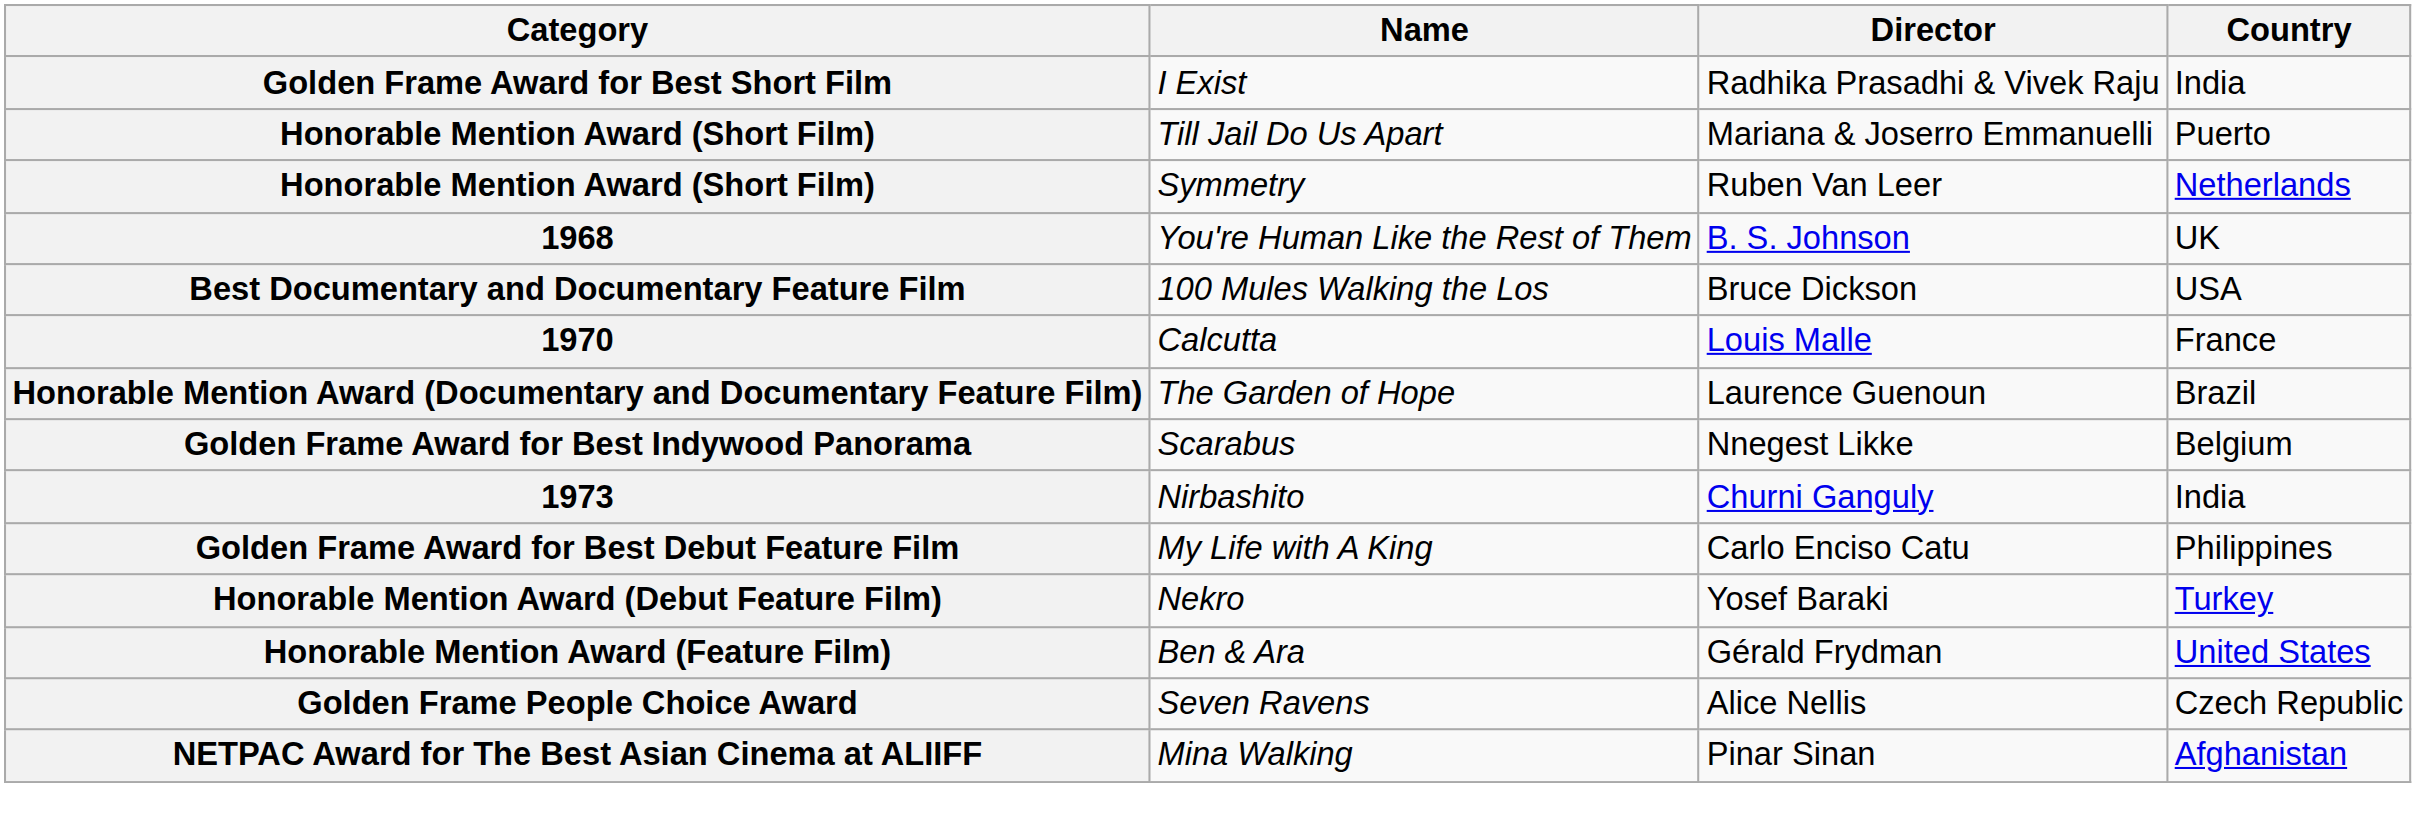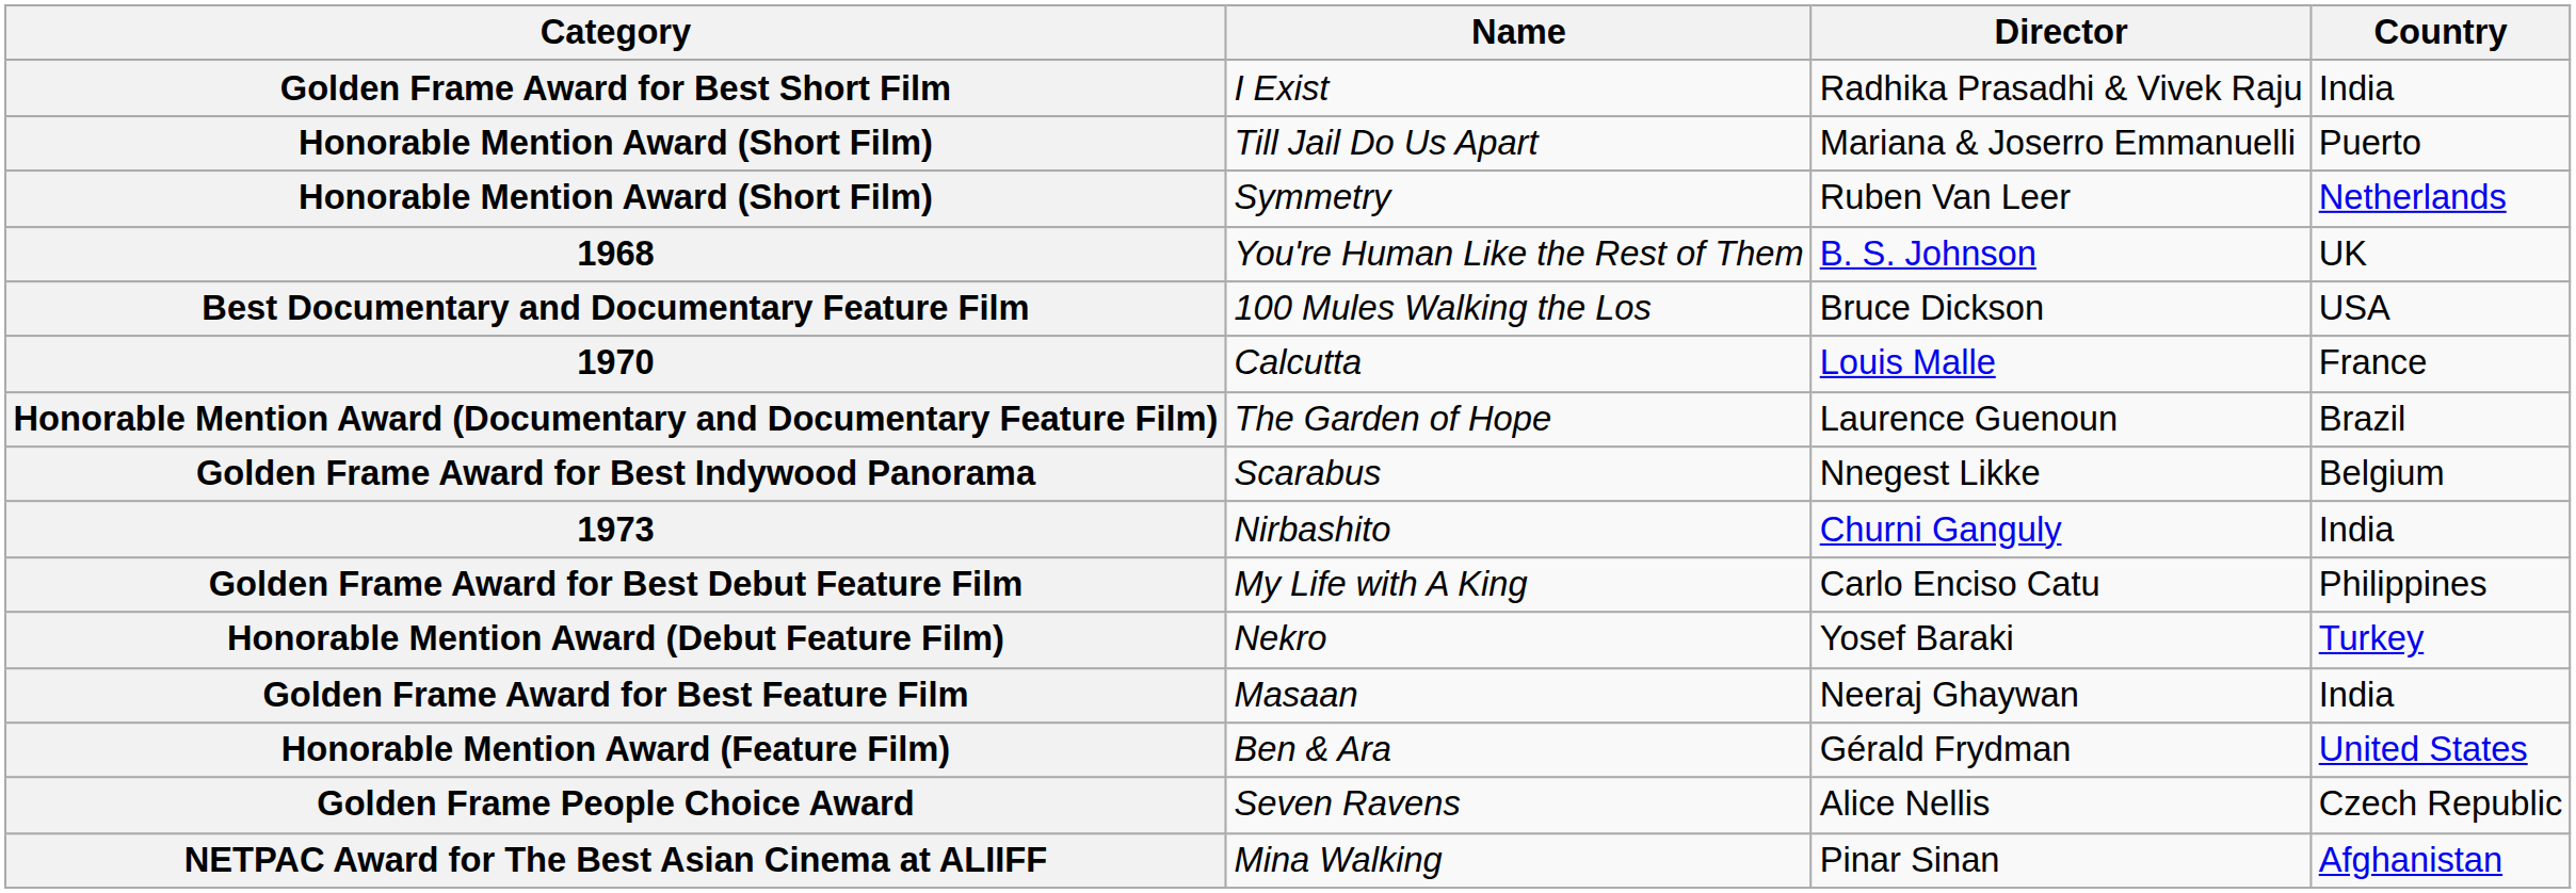+ row: Golden Frame Award for Best Feature Film | Masaan | Neeraj Ghaywan | India
